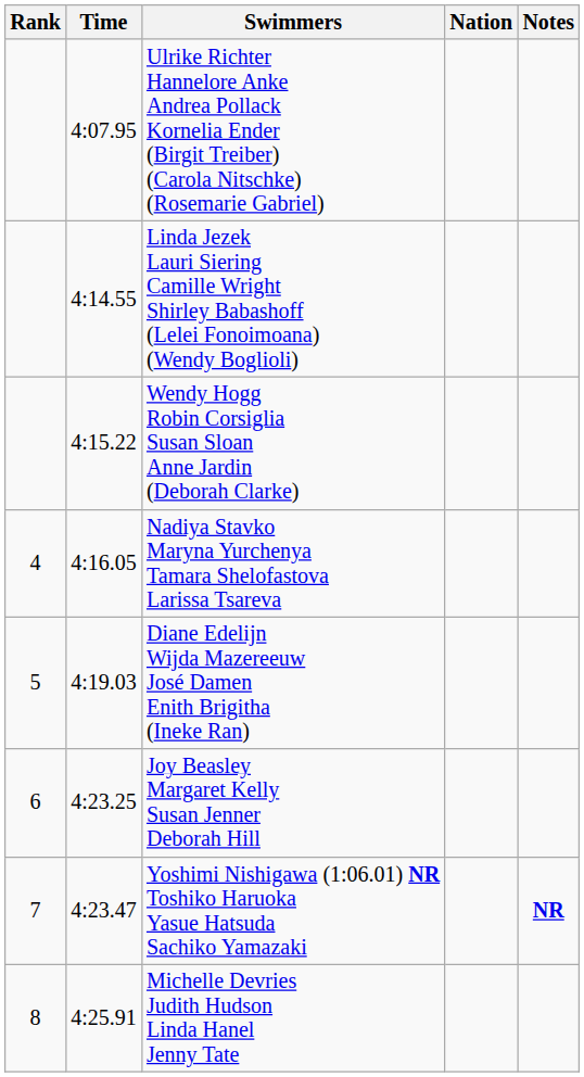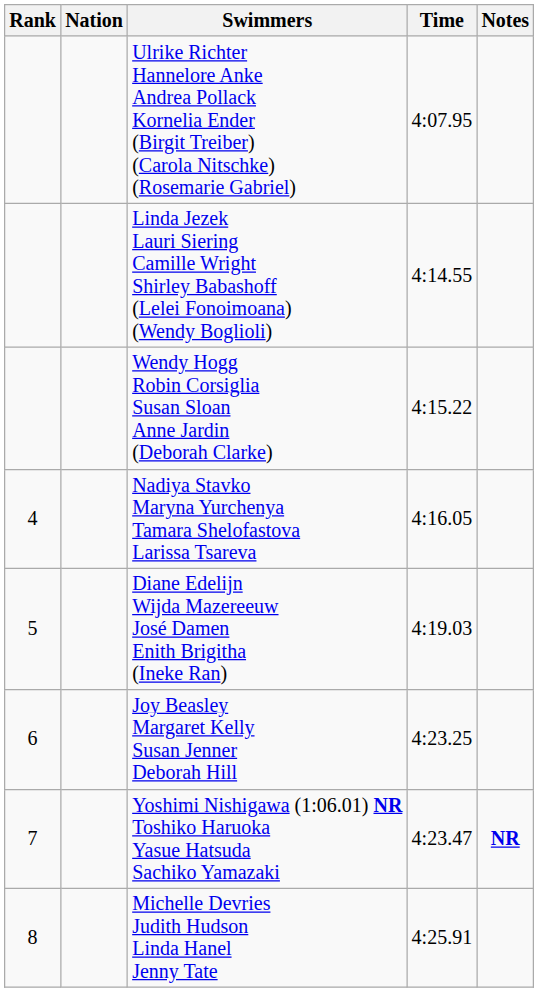columns swapped: Nation <-> Time
